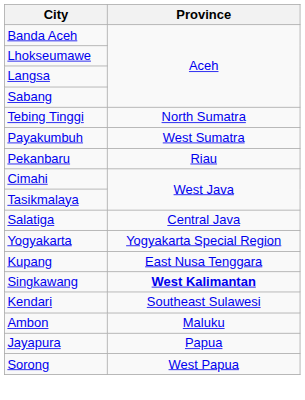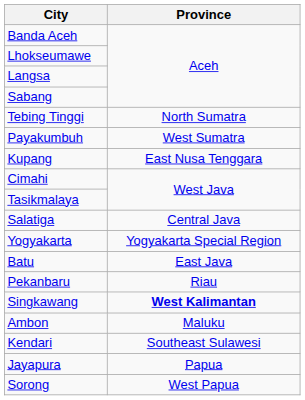rows swapped: Pekanbaru <-> Kupang
+ row: Batu | East Java
rows swapped: Kendari <-> Ambon
